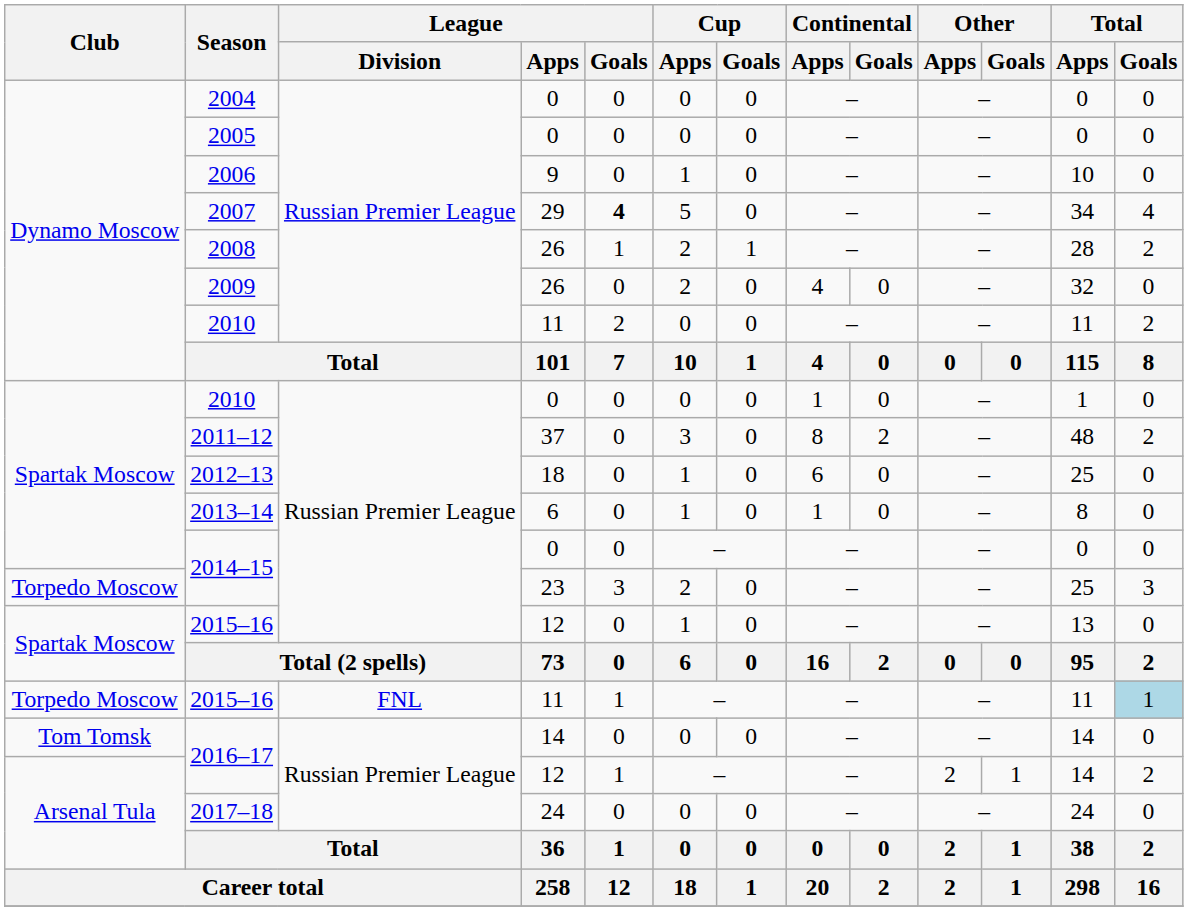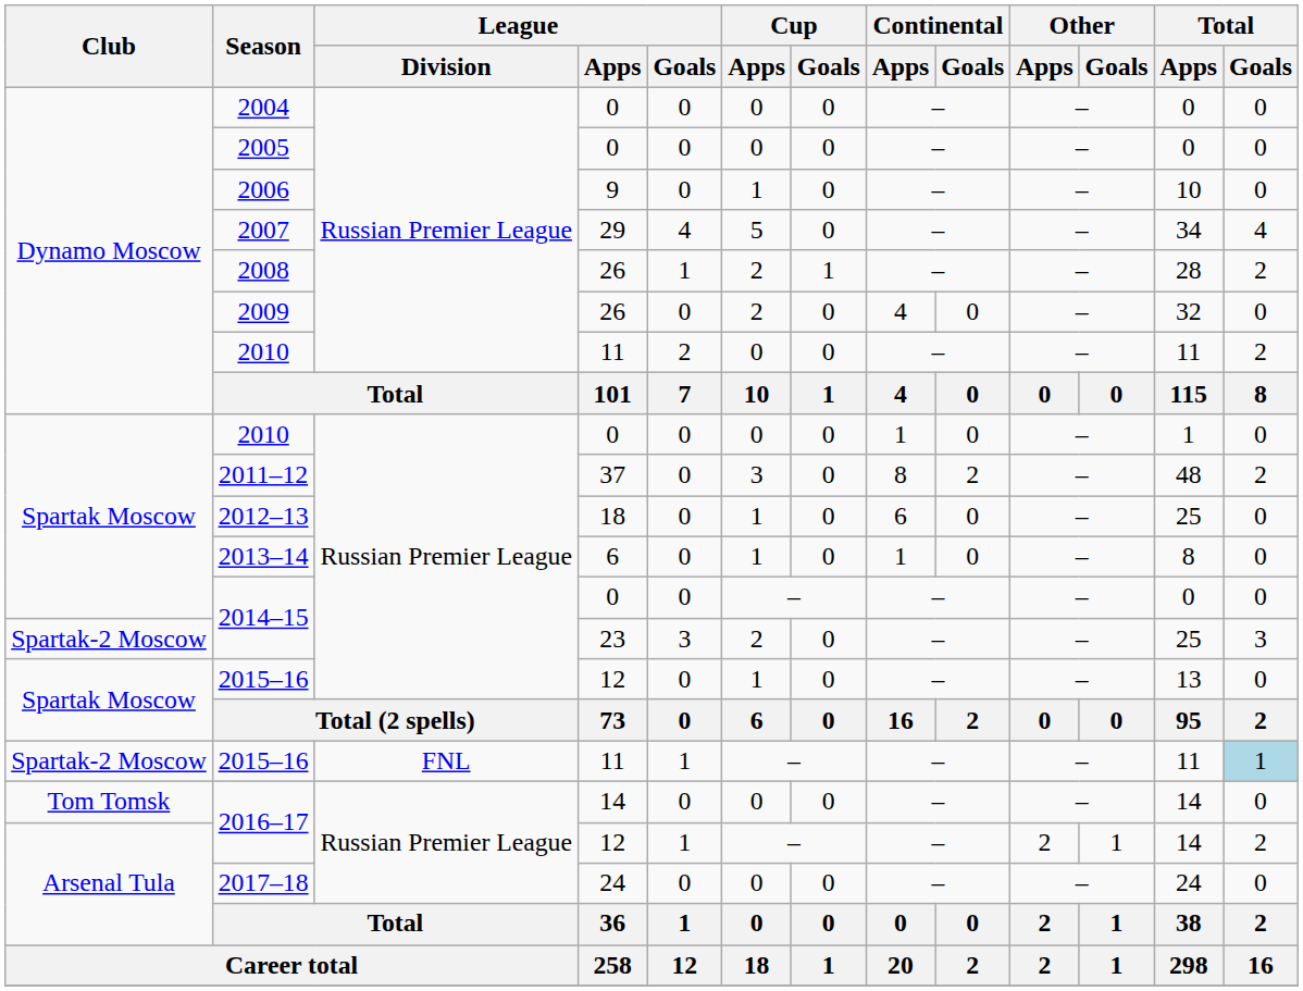2007 | League / Goals: bold -> normal
2014–15 / 23 | Club: Torpedo Moscow -> Spartak-2 Moscow
2015–16 / 11 | Club: Torpedo Moscow -> Spartak-2 Moscow
